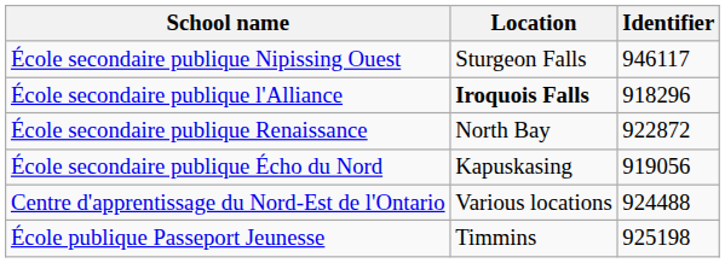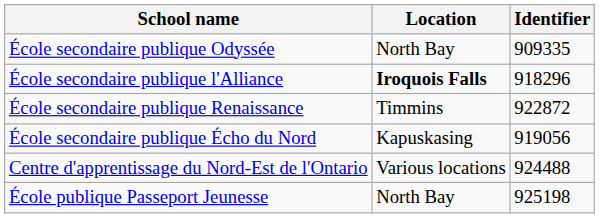+ row: École secondaire publique Odyssée | North Bay | 909335
- row: École secondaire publique Nipissing Ouest | Sturgeon Falls | 946117
École secondaire publique Renaissance | Location: North Bay -> Timmins
École publique Passeport Jeunesse | Location: Timmins -> North Bay
